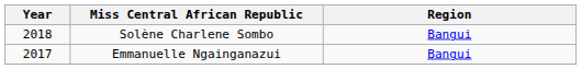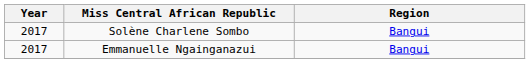Solène Charlene Sombo | Year: 2018 -> 2017
